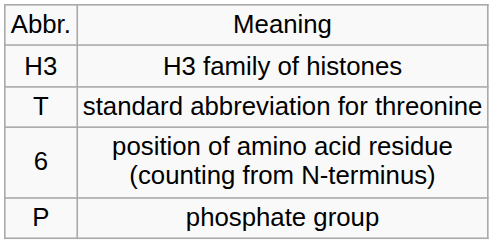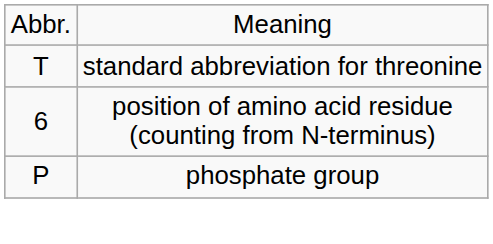- row: H3 | H3 family of histones
